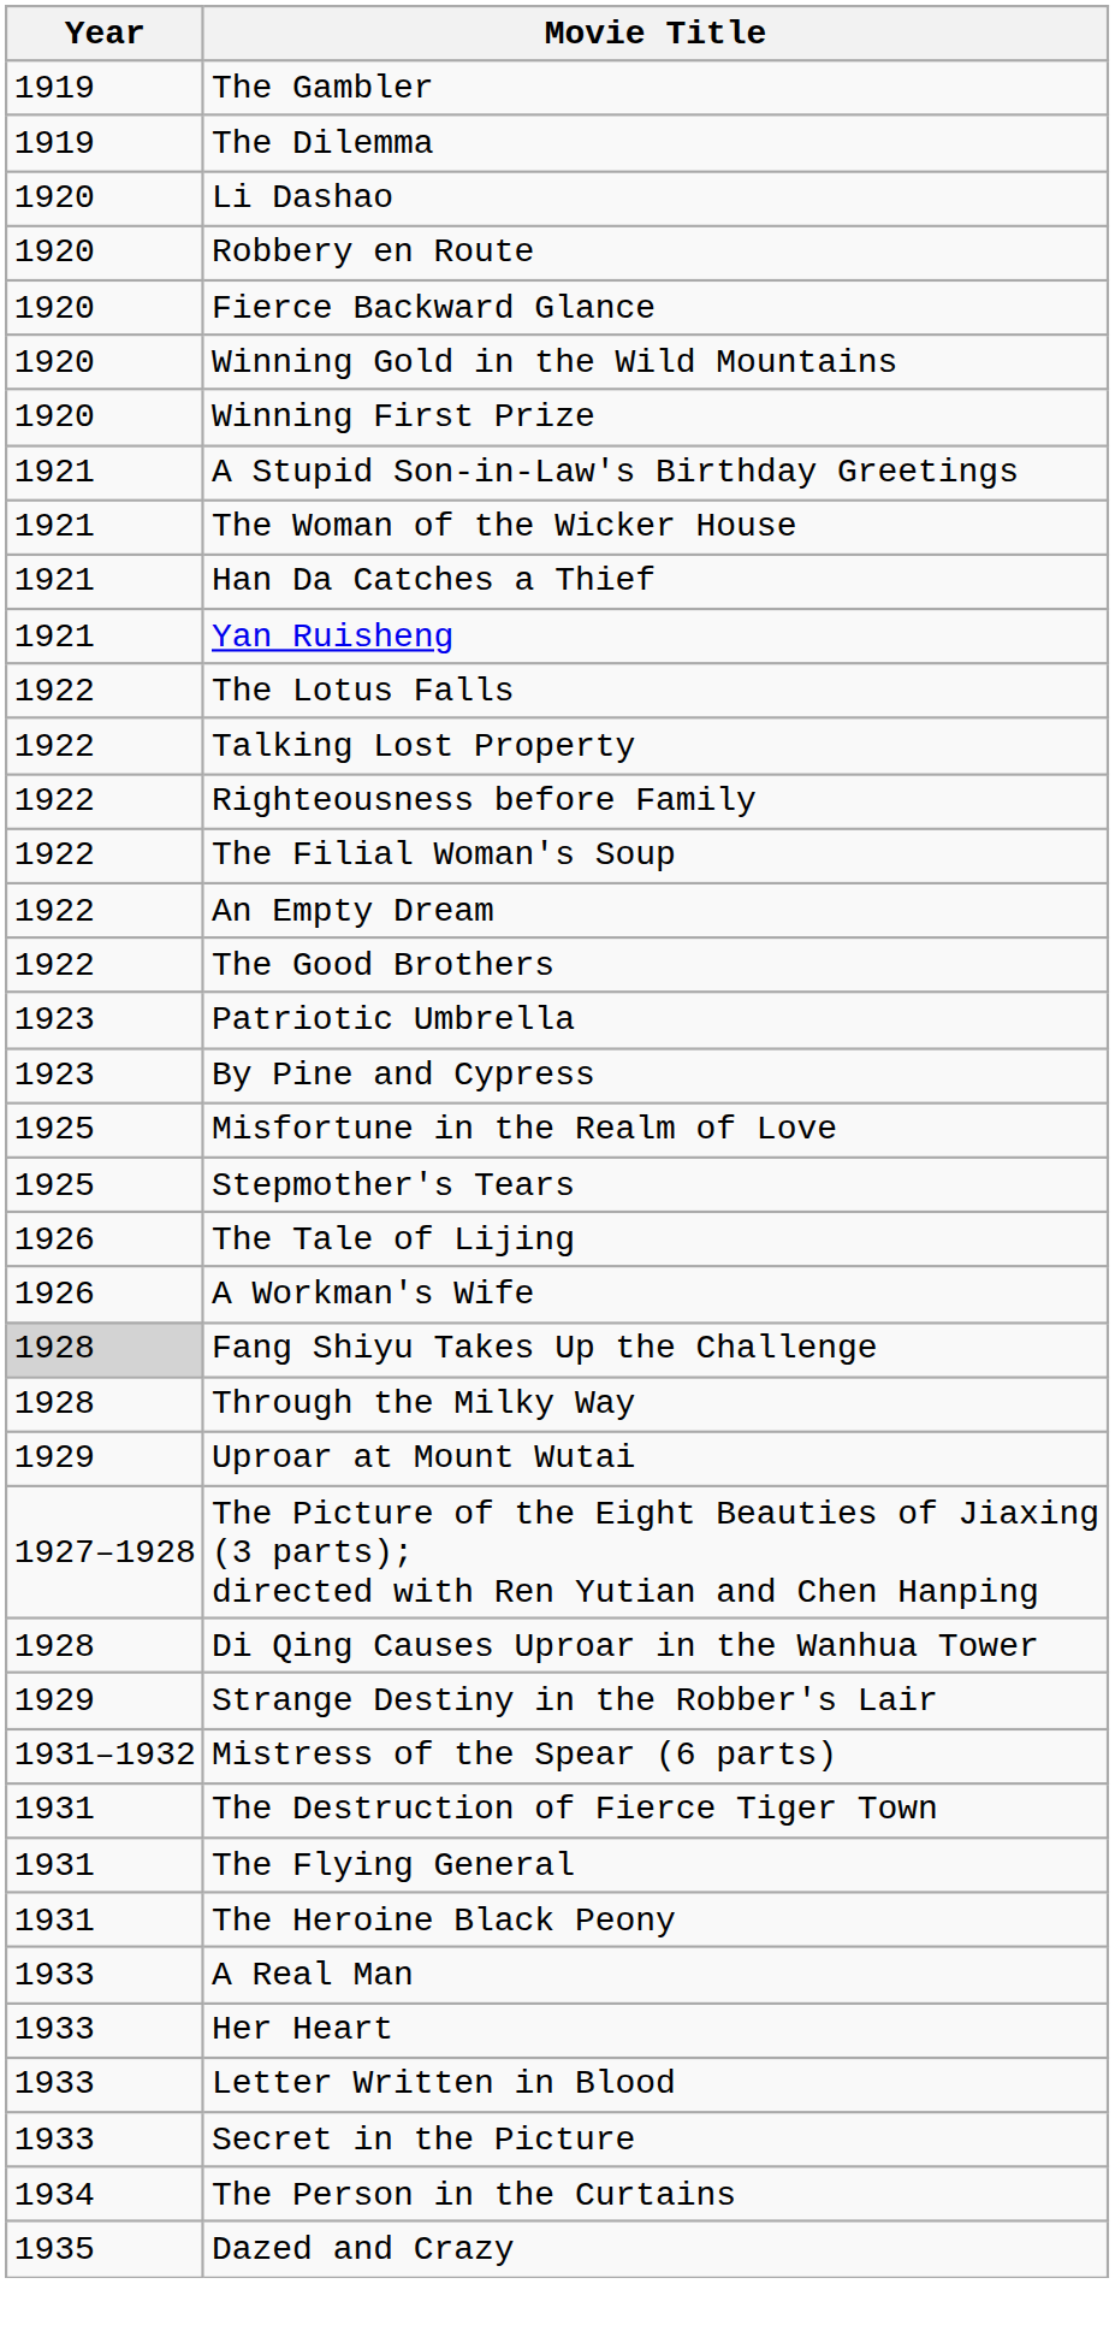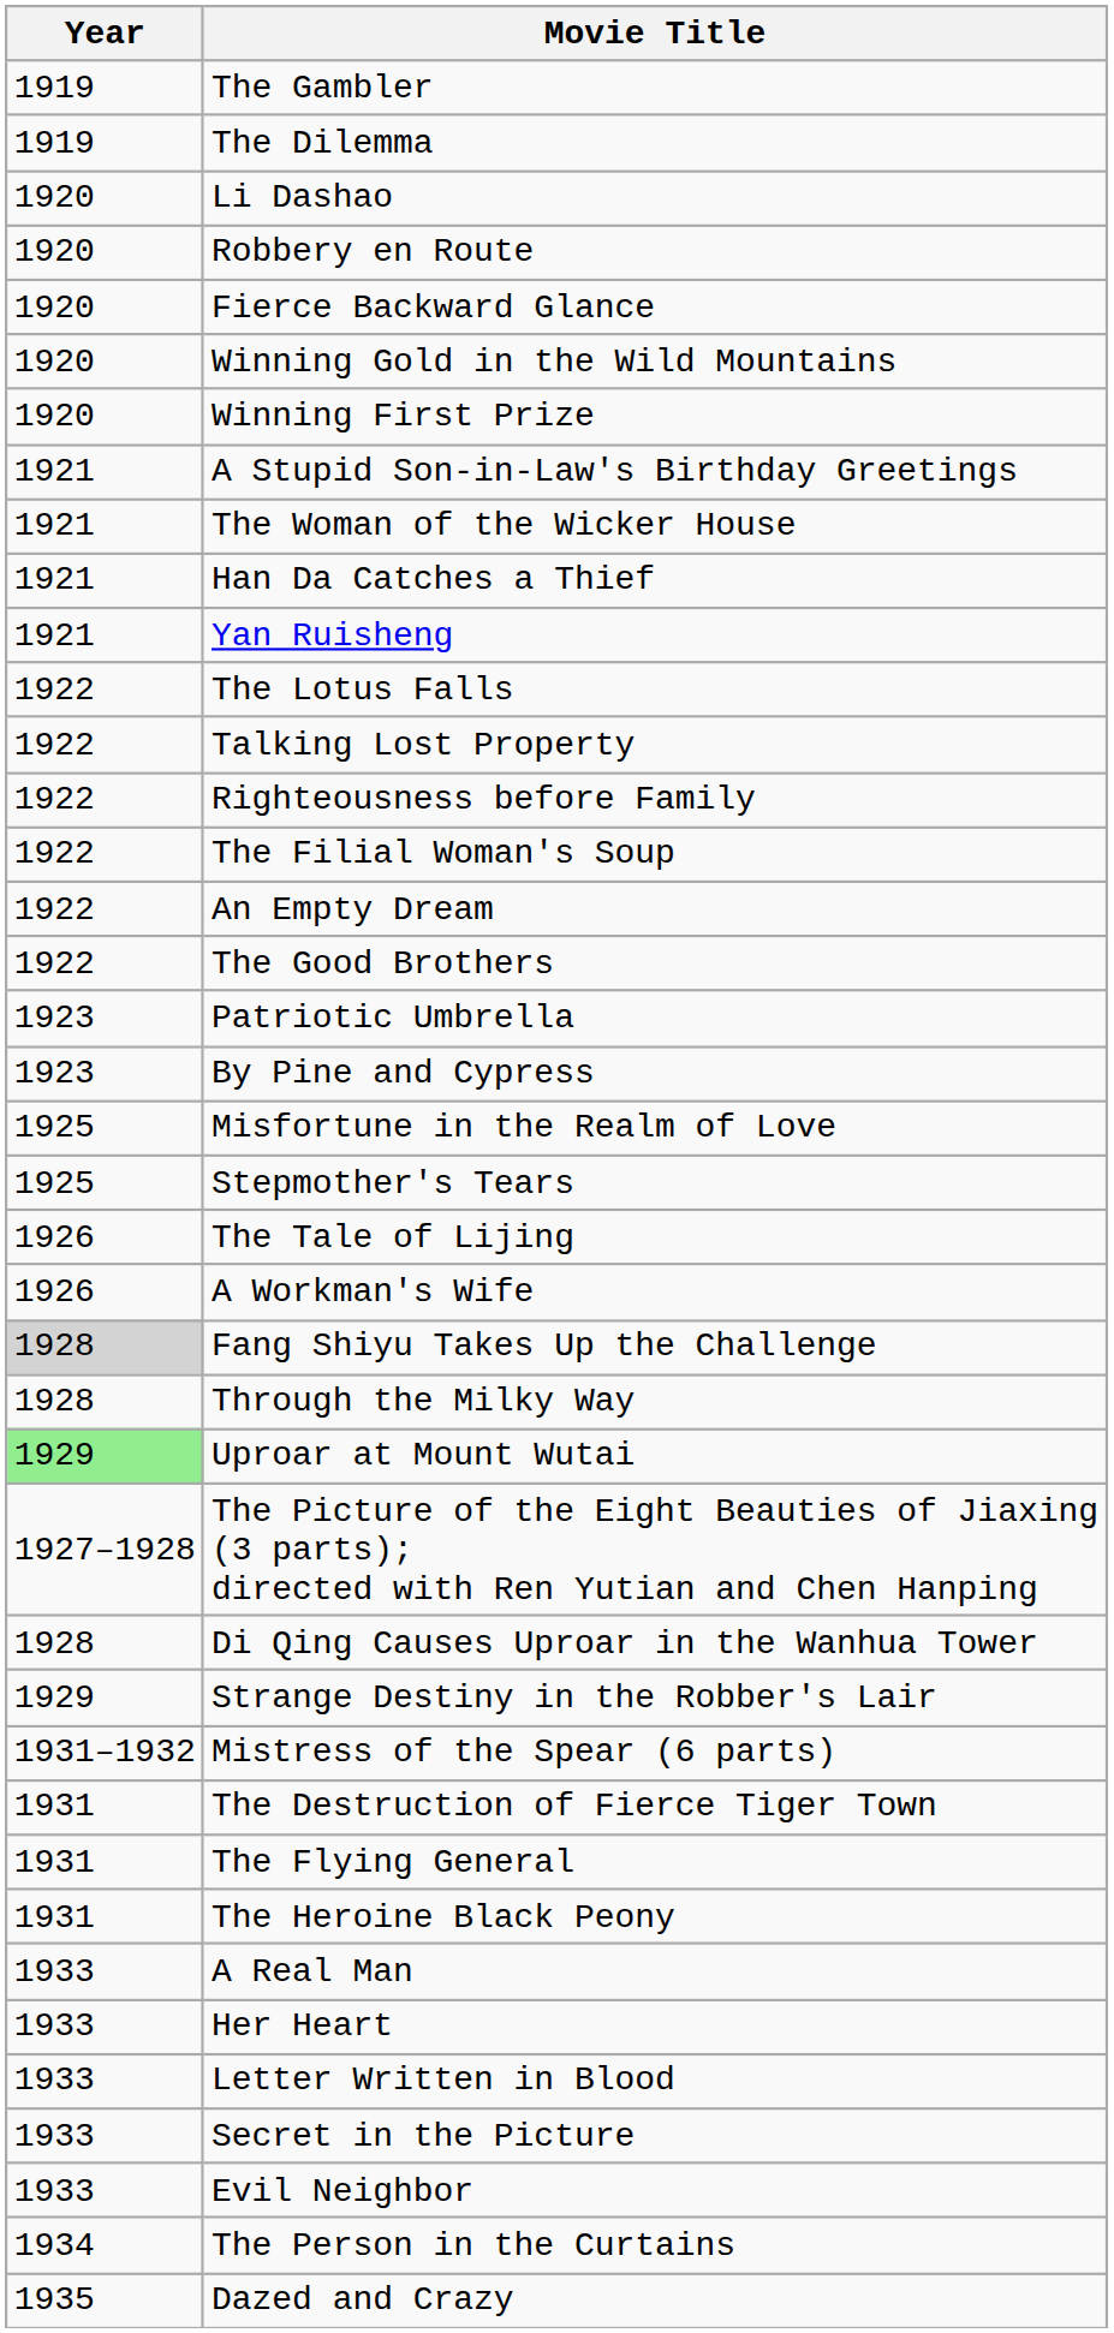Uproar at Mount Wutai | Year: no background -> lightgreen background
+ row: 1933 | Evil Neighbor
